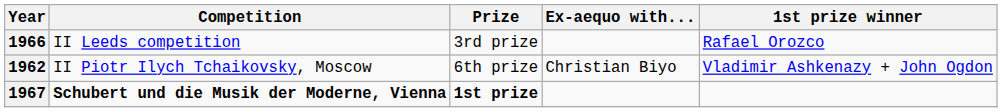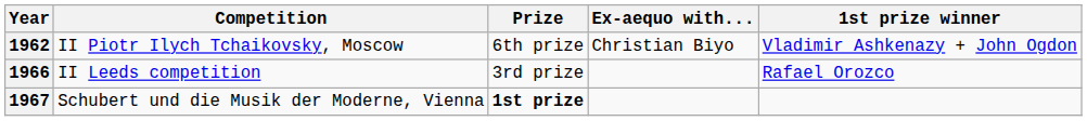rows swapped: 1962 <-> 1966
1967 | Competition: bold -> normal
